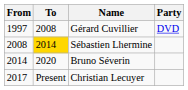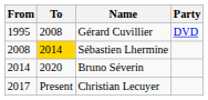Gérard Cuvillier | From: 1997 -> 1995
